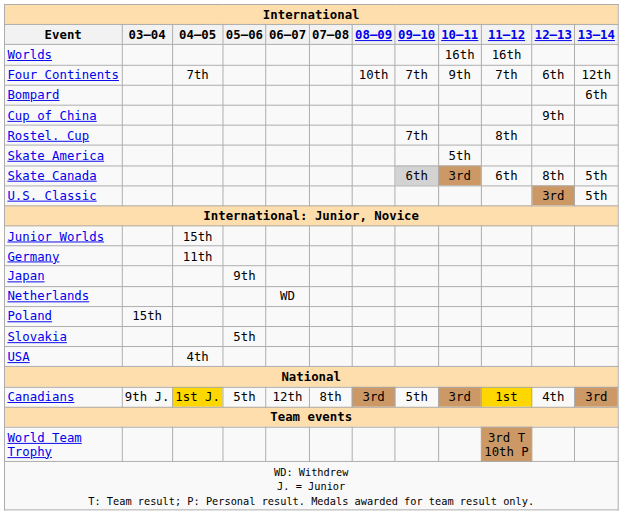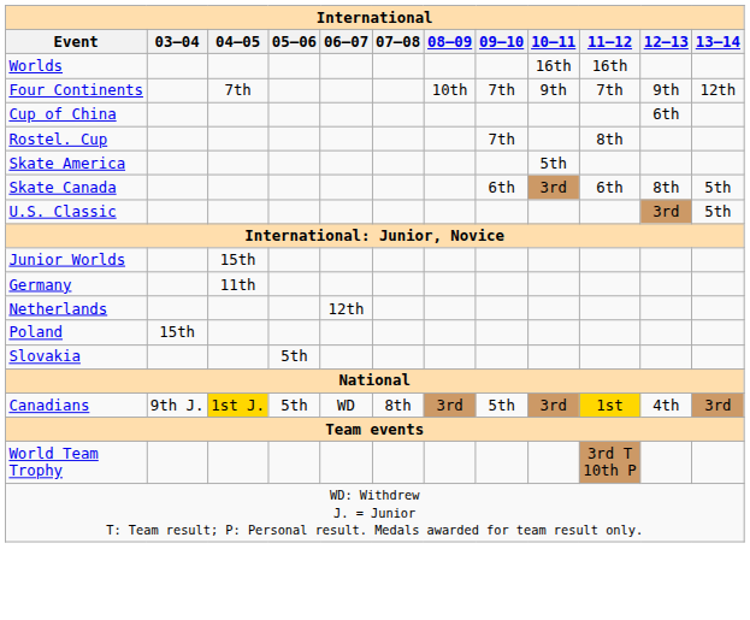Four Continents | 12–13: 6th -> 9th
- row: Bompard | 6th
Cup of China | 12–13: 9th -> 6th
Skate Canada | 09–10: lightgrey background -> no background
- row: Japan | 9th
Netherlands | 06–07: WD -> 12th
- row: USA | 4th
Canadians | 06–07: 12th -> WD
